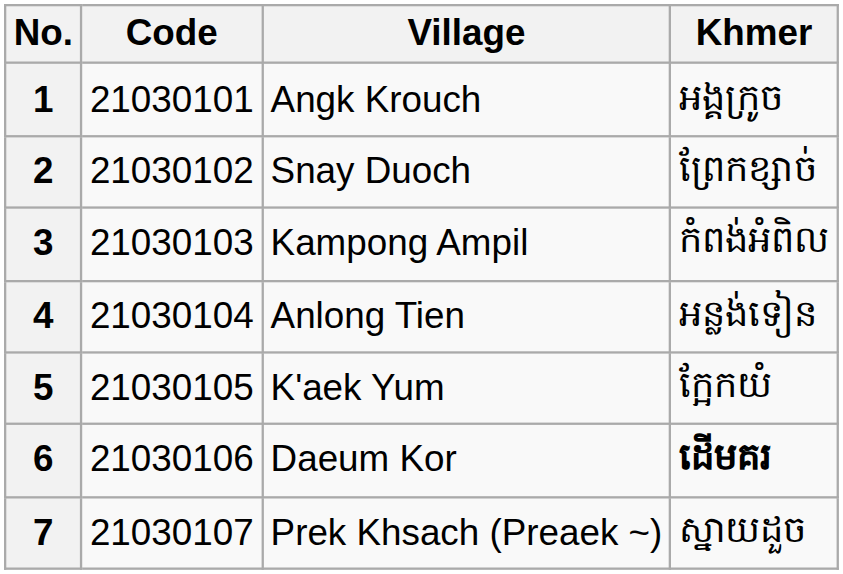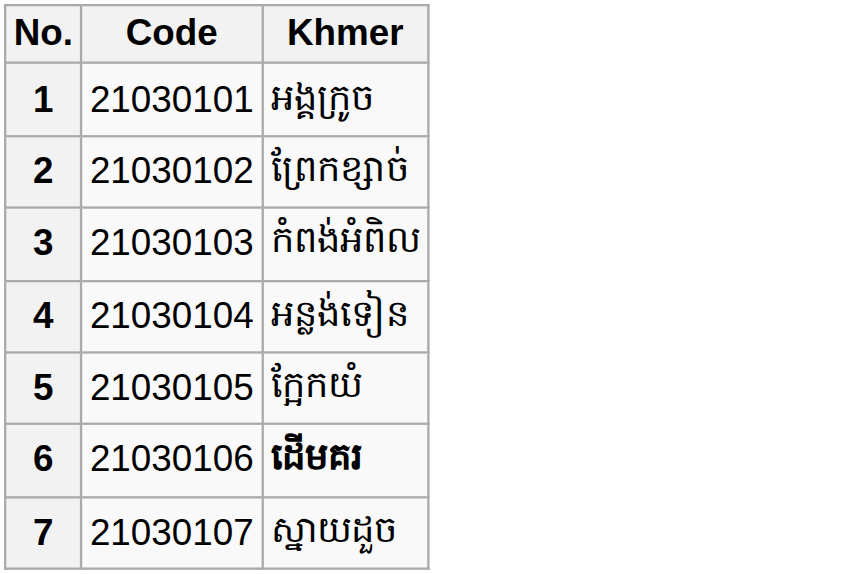- column: Village | Angk Krouch | Snay Duoch | Kampong Ampil | Anlong Tien | K'aek Yum | Daeum Kor | Prek Khsach (Preaek ~)
